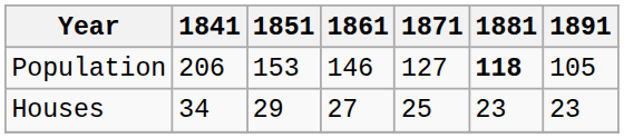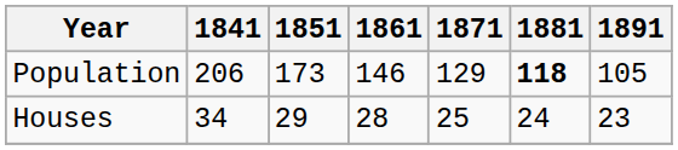Population | 1851: 153 -> 173
Population | 1871: 127 -> 129
Houses | 1861: 27 -> 28
Houses | 1881: 23 -> 24
